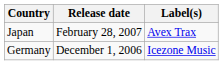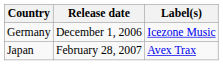rows swapped: Germany <-> Japan
